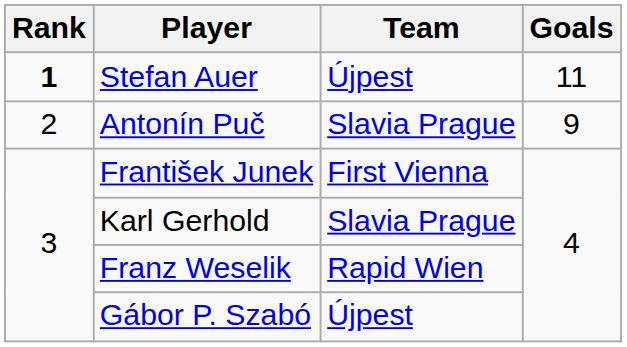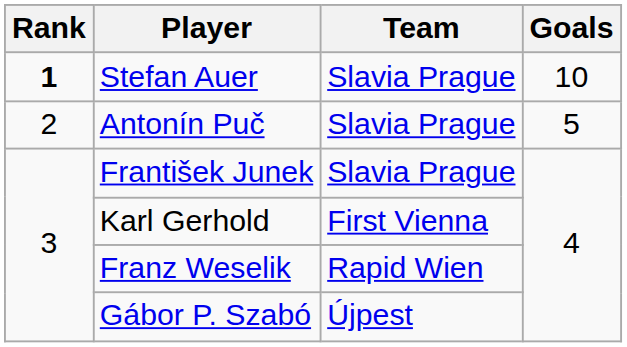Stefan Auer | Team: Újpest -> Slavia Prague
Stefan Auer | Goals: 11 -> 10
Antonín Puč | Goals: 9 -> 5
František Junek | Team: First Vienna -> Slavia Prague
Karl Gerhold | Team: Slavia Prague -> First Vienna
